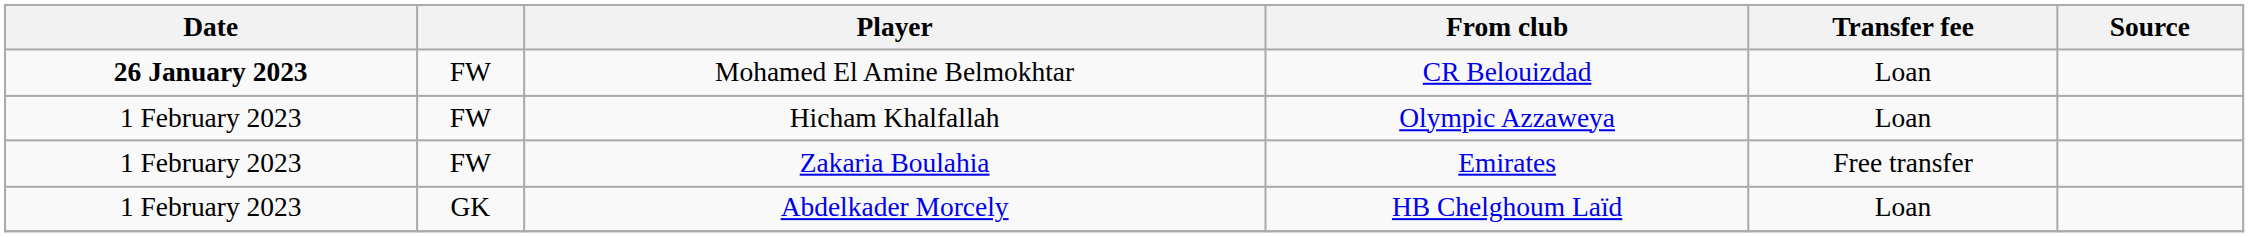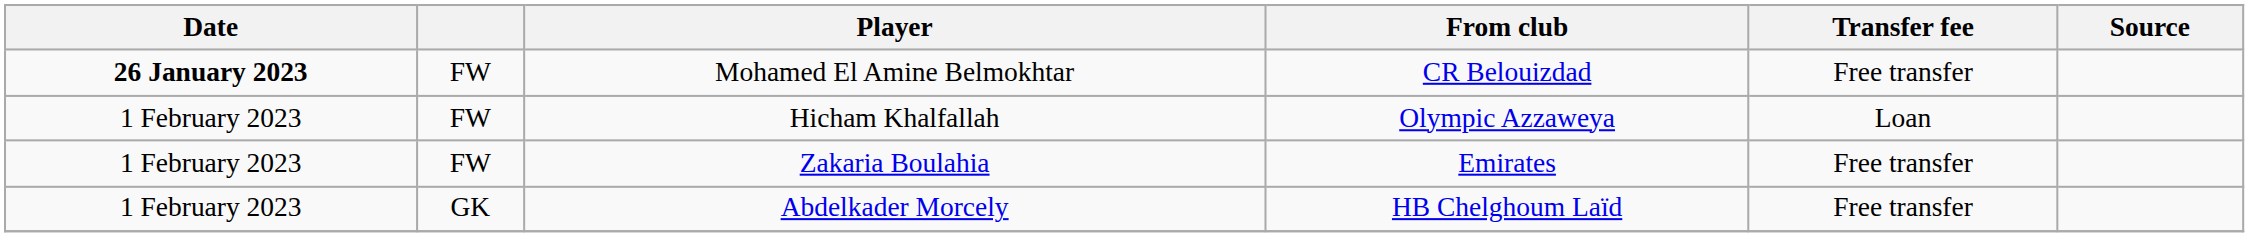Mohamed El Amine Belmokhtar | Transfer fee: Loan -> Free transfer
Abdelkader Morcely | Transfer fee: Loan -> Free transfer
